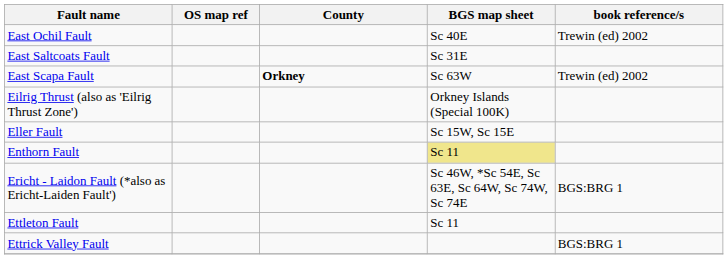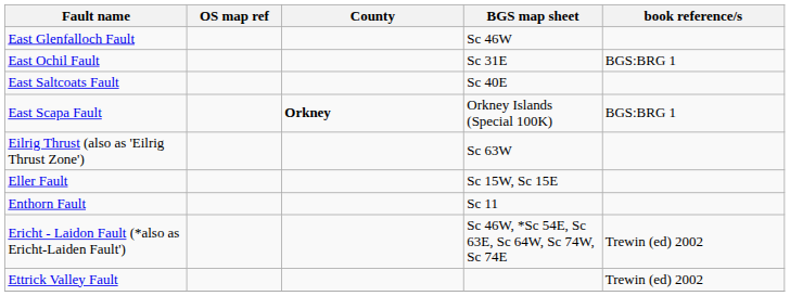+ row: East Glenfalloch Fault | Sc 46W
East Ochil Fault | BGS map sheet: Sc 40E -> Sc 31E
East Ochil Fault | book reference/s: Trewin (ed) 2002 -> BGS:BRG 1
East Saltcoats Fault | BGS map sheet: Sc 31E -> Sc 40E
East Scapa Fault | BGS map sheet: Sc 63W -> Orkney Islands (Special 100K)
East Scapa Fault | book reference/s: Trewin (ed) 2002 -> BGS:BRG 1
Eilrig Thrust (also as 'Eilrig Thrust Zone') | BGS map sheet: Orkney Islands (Special 100K) -> Sc 63W
Enthorn Fault | BGS map sheet: khaki background -> no background
Ericht - Laidon Fault (*also as Ericht-Laiden Fault') | book reference/s: BGS:BRG 1 -> Trewin (ed) 2002
- row: Ettleton Fault | Sc 11
Ettrick Valley Fault | book reference/s: BGS:BRG 1 -> Trewin (ed) 2002
